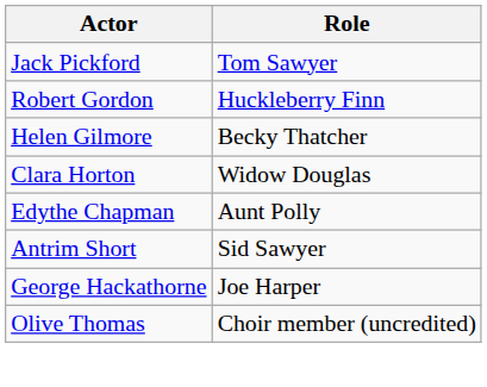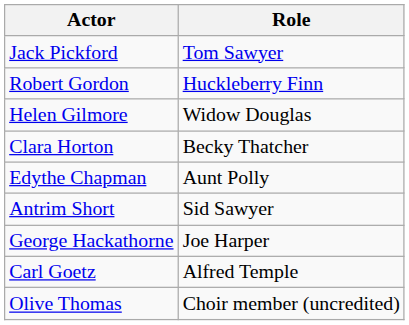Helen Gilmore | Role: Becky Thatcher -> Widow Douglas
Clara Horton | Role: Widow Douglas -> Becky Thatcher
+ row: Carl Goetz | Alfred Temple
